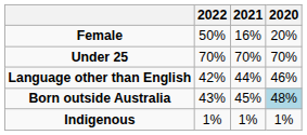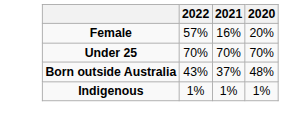Female | 2022: 50% -> 57%
- row: Language other than English | 42% | 44% | 46%
Born outside Australia | 2021: 45% -> 37%
Born outside Australia | 2020: lightblue background -> no background
